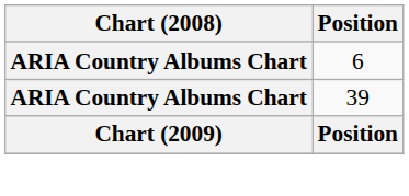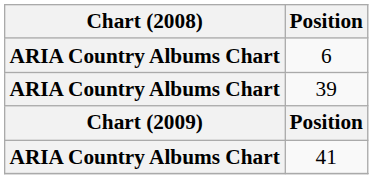+ row: ARIA Country Albums Chart | 41
